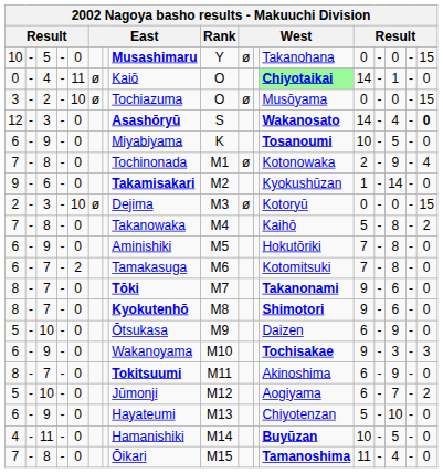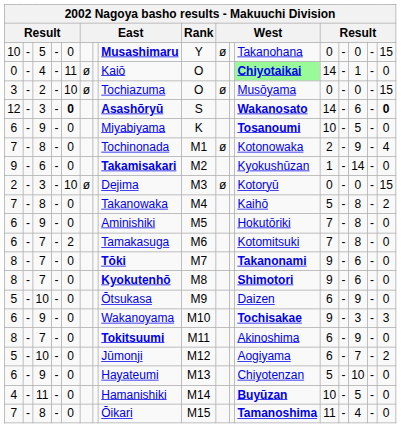12 | column 5: normal -> bold
12 | column 15: 4 -> 6
